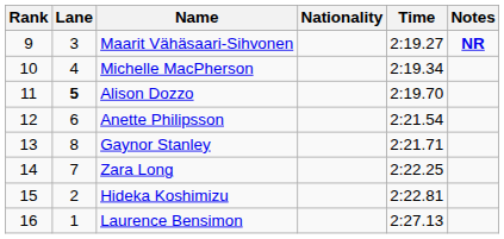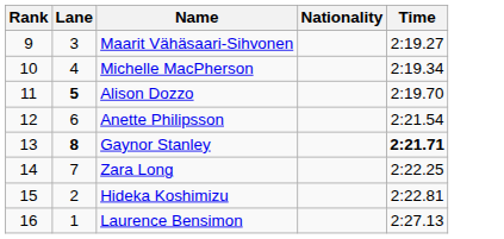- column: Notes | NR
Gaynor Stanley | Lane: normal -> bold
Gaynor Stanley | Time: normal -> bold
